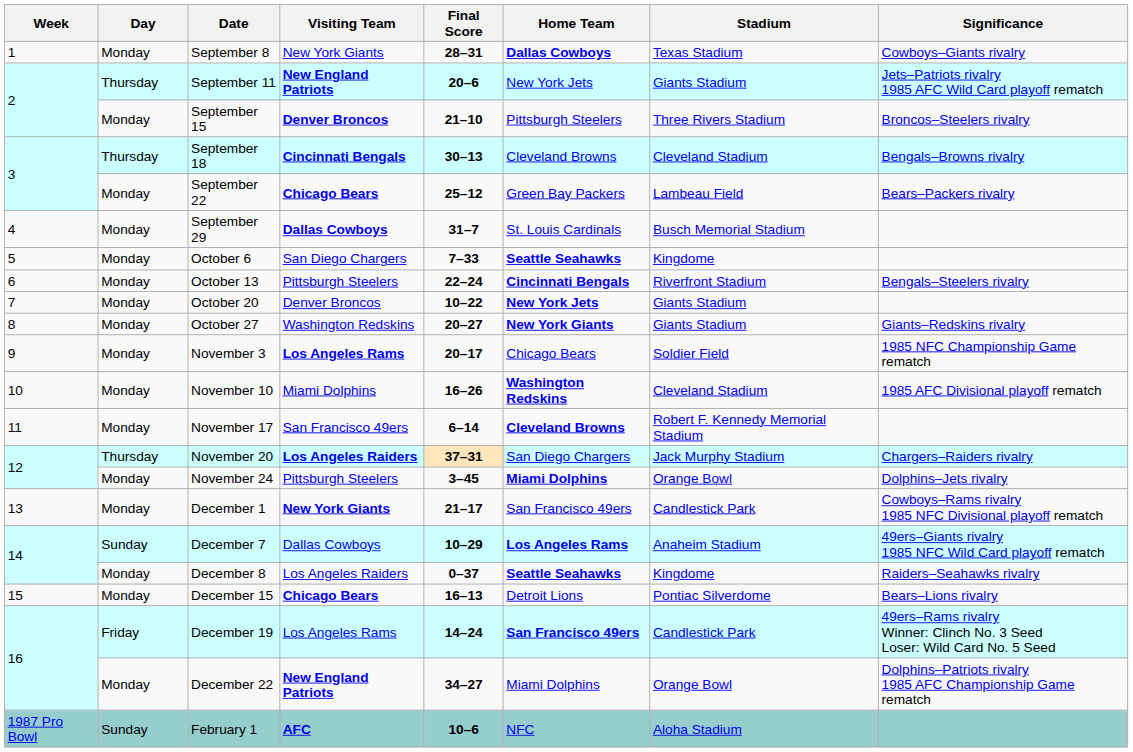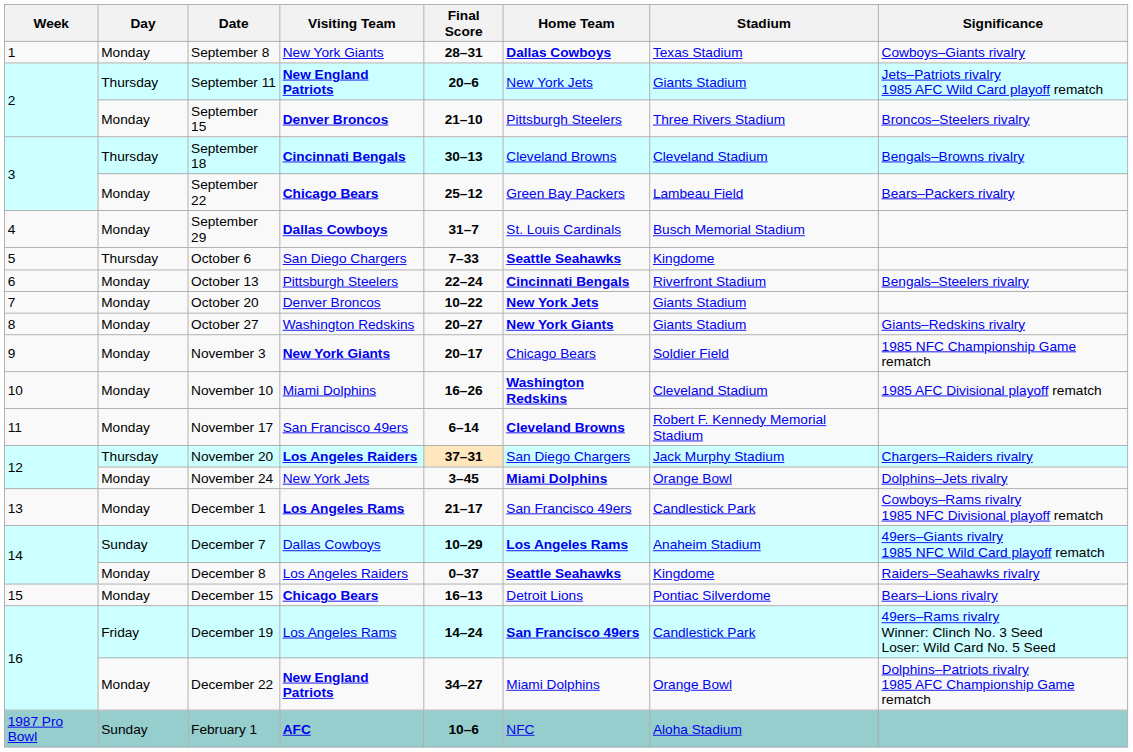October 6 | Day: Monday -> Thursday
November 3 | Visiting Team: Los Angeles Rams -> New York Giants
November 24 | Visiting Team: Pittsburgh Steelers -> New York Jets
December 1 | Visiting Team: New York Giants -> Los Angeles Rams
